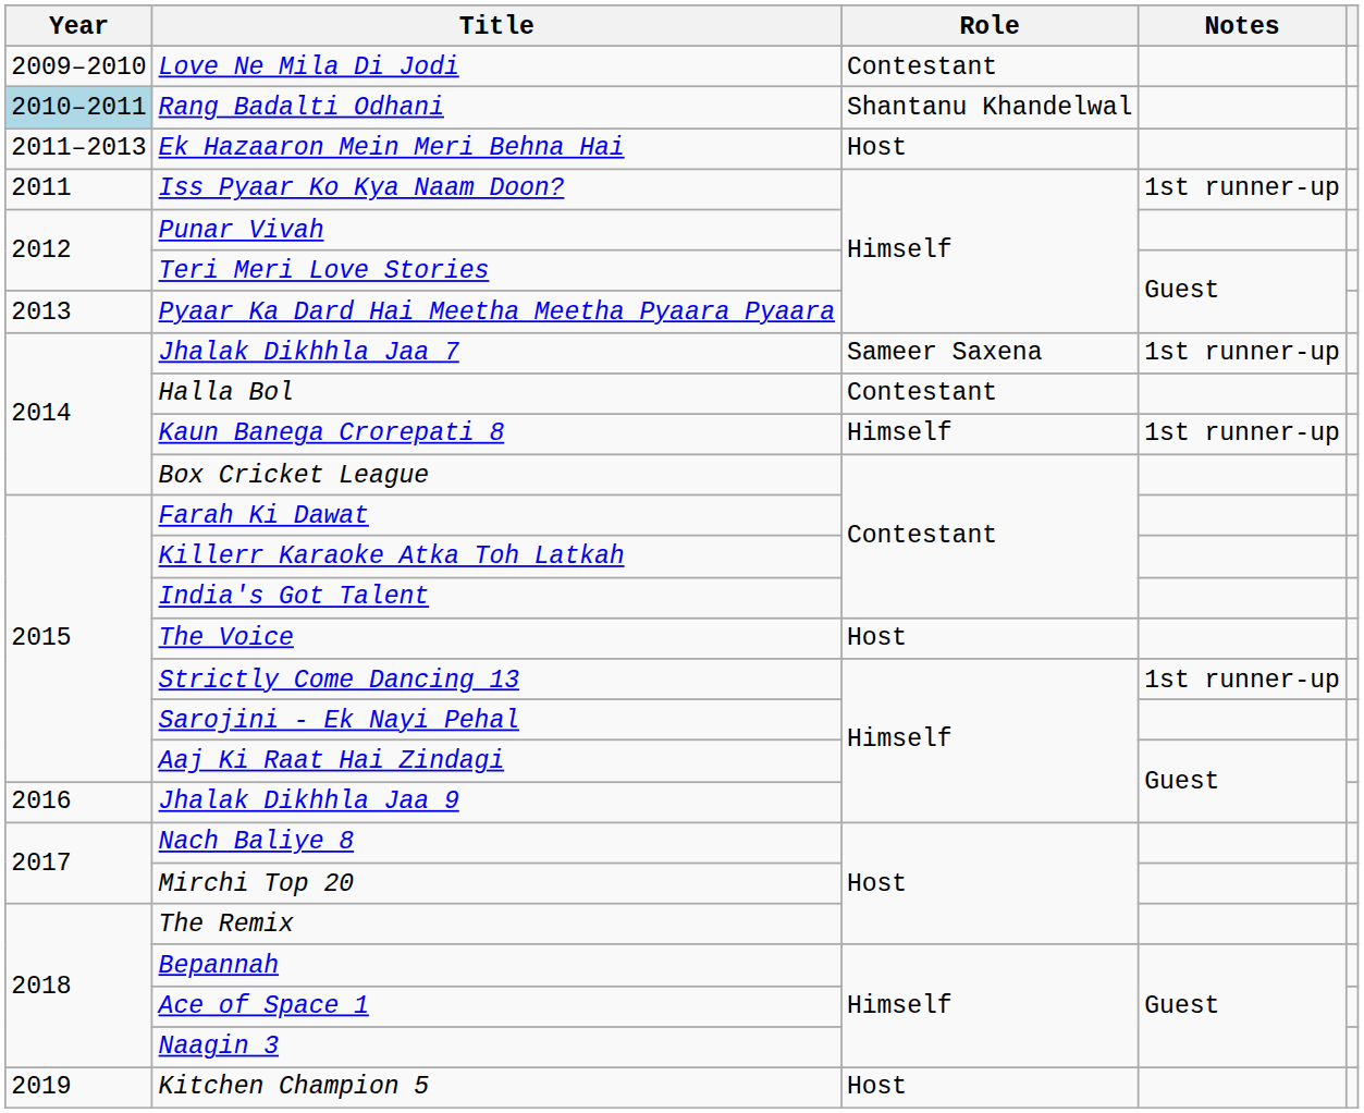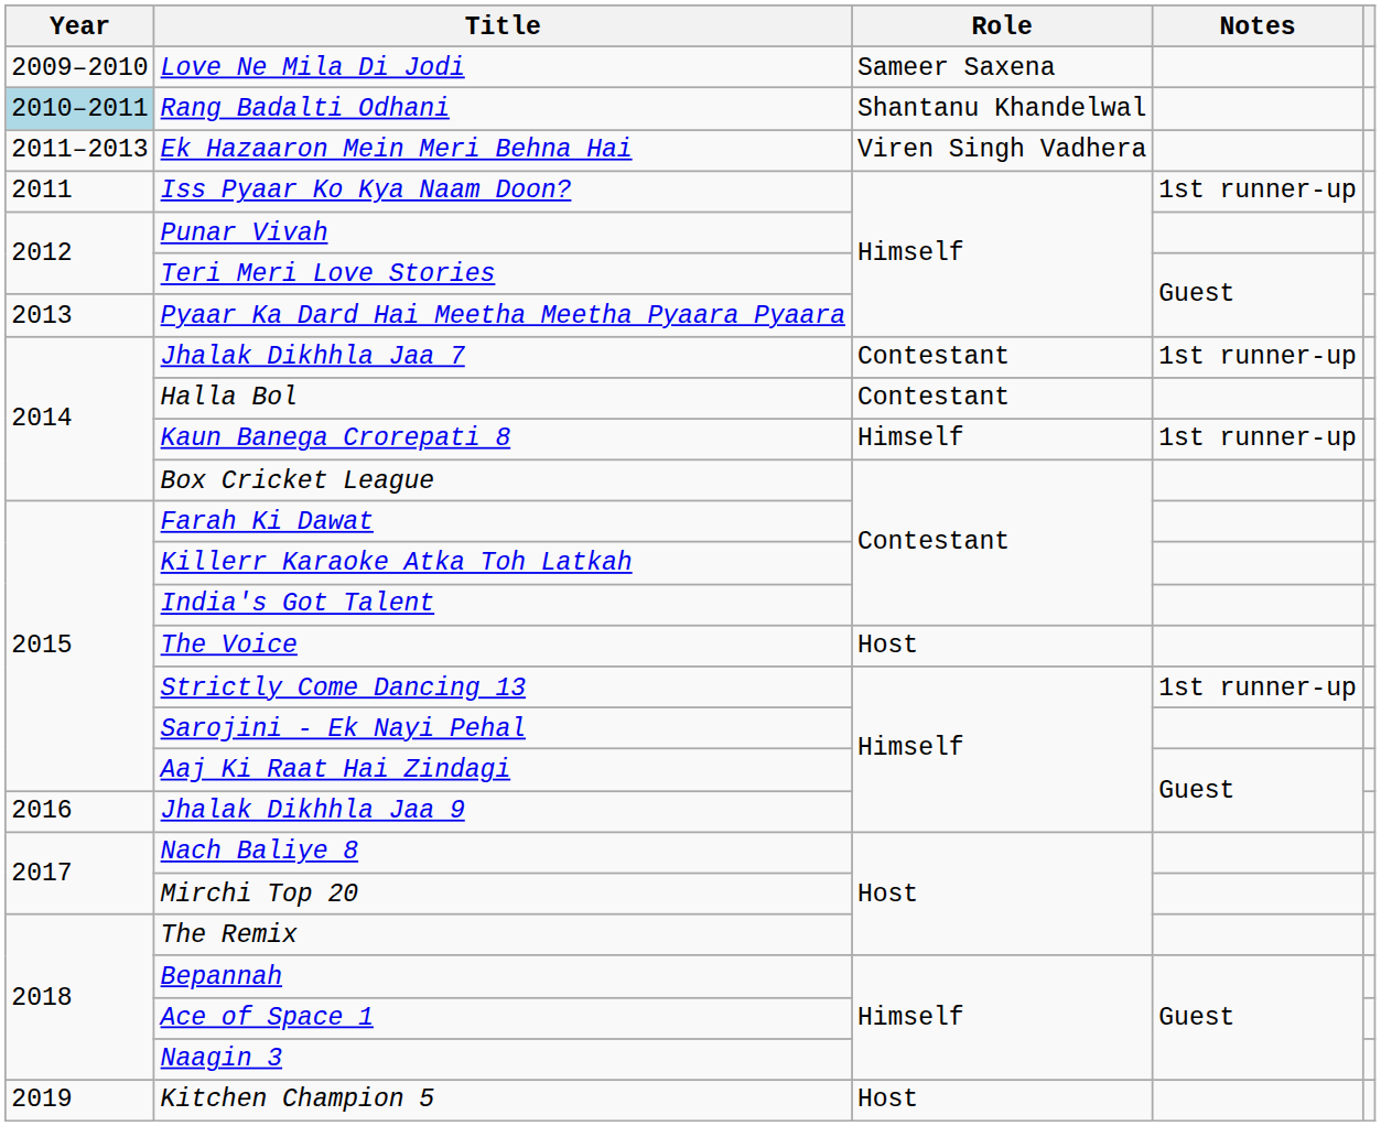Love Ne Mila Di Jodi | Role: Contestant -> Sameer Saxena
Ek Hazaaron Mein Meri Behna Hai | Role: Host -> Viren Singh Vadhera
Jhalak Dikhhla Jaa 7 | Role: Sameer Saxena -> Contestant
